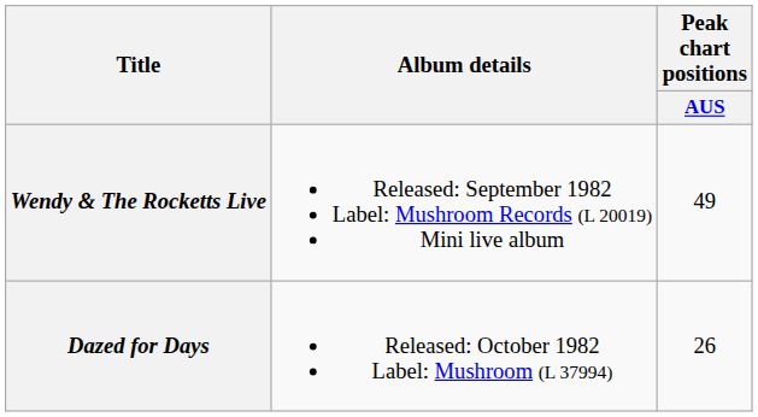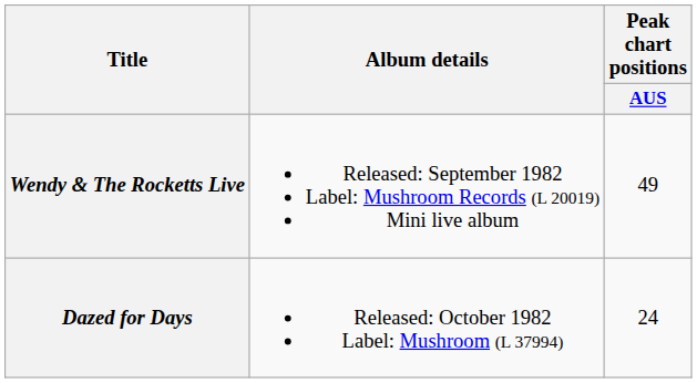Dazed for Days | Peak chart positions / AUS: 26 -> 24
